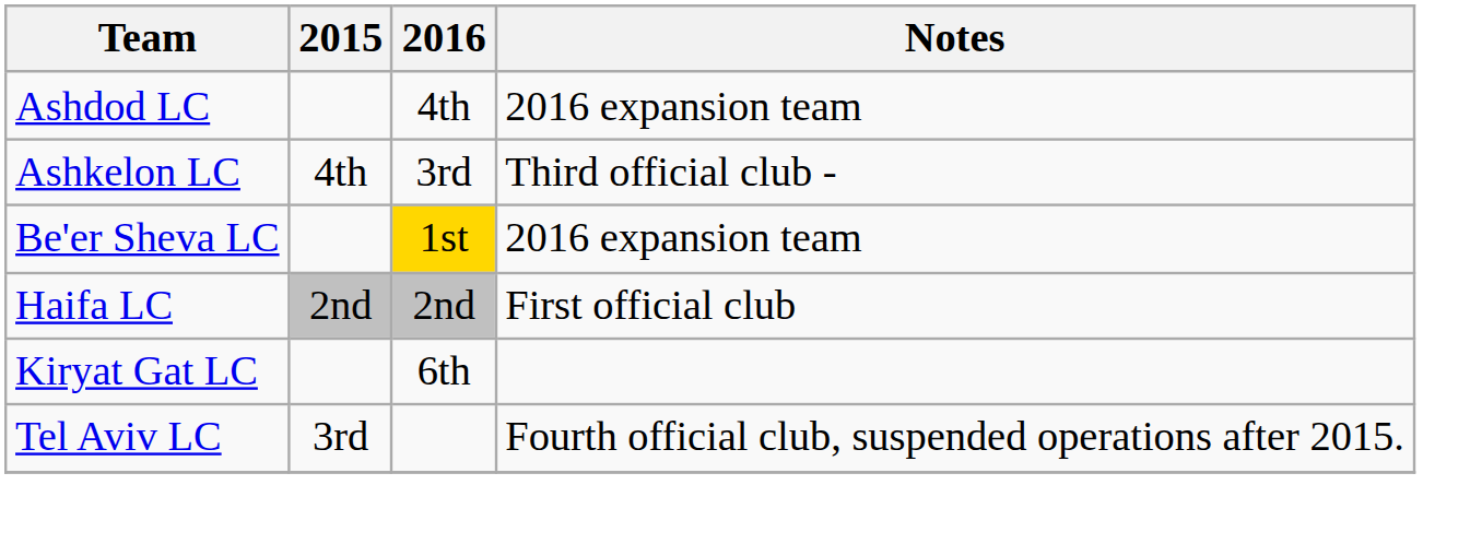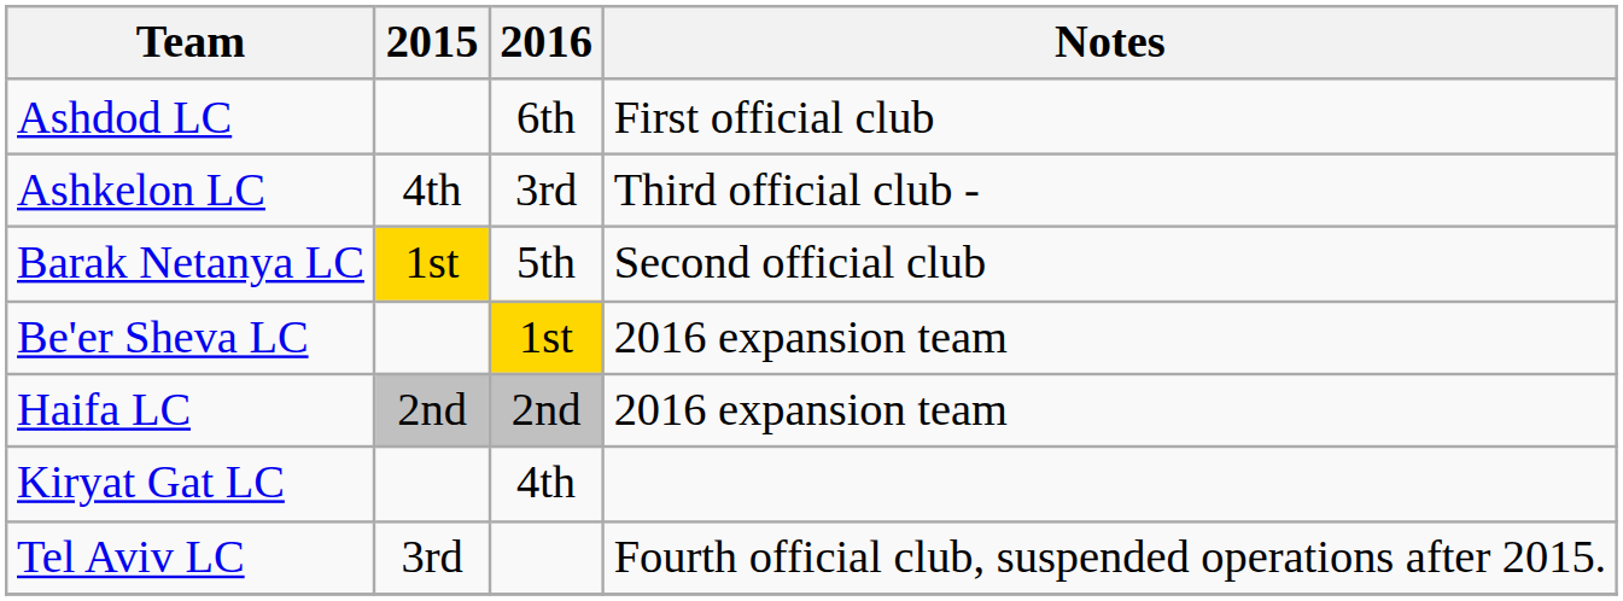Ashdod LC | 2016: 4th -> 6th
Ashdod LC | Notes: 2016 expansion team -> First official club
+ row: Barak Netanya LC | 1st | 5th | Second official club
Haifa LC | Notes: First official club -> 2016 expansion team
Kiryat Gat LC | 2016: 6th -> 4th
